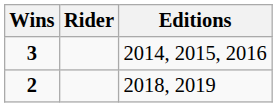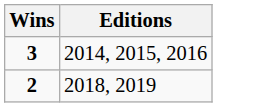- column: Rider
